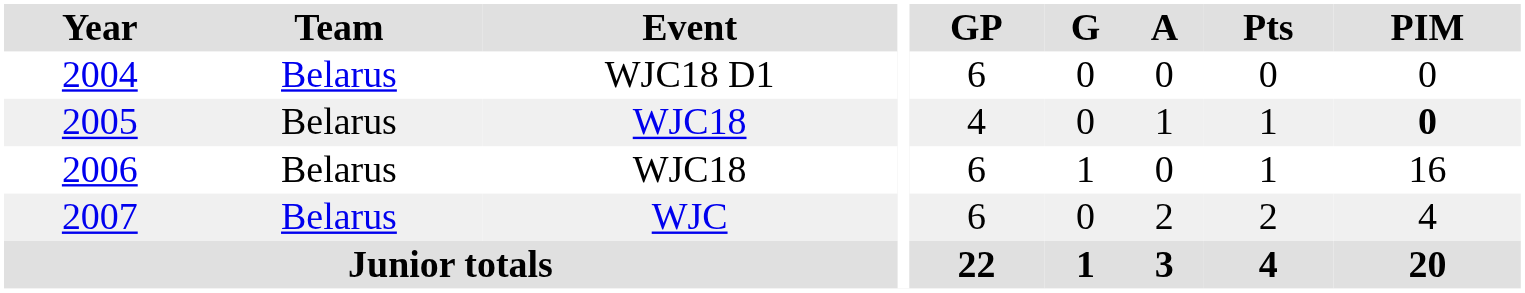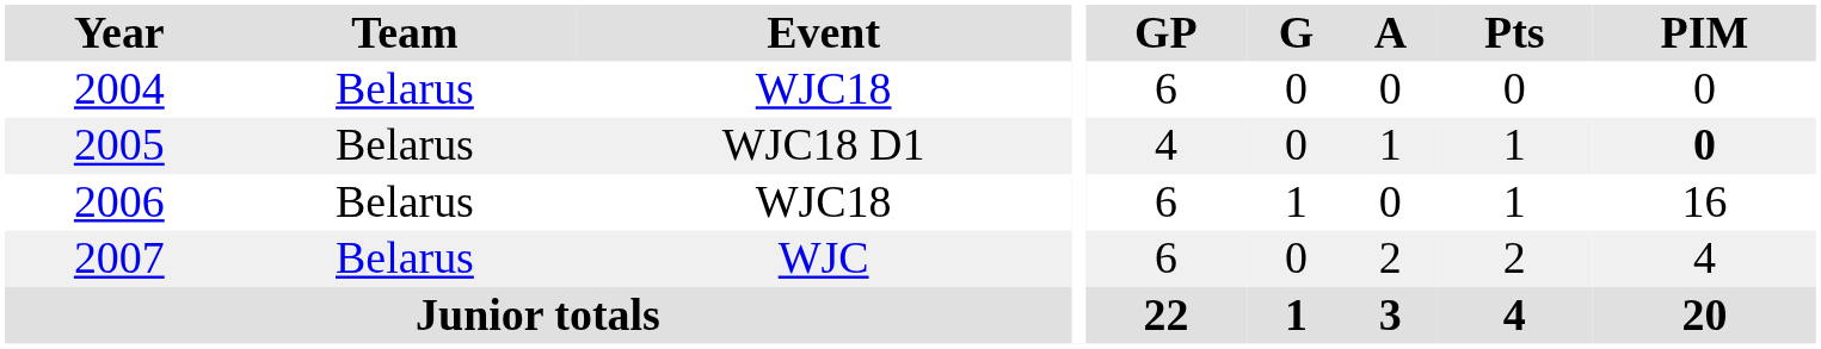2004 | Event: WJC18 D1 -> WJC18
2005 | Event: WJC18 -> WJC18 D1
